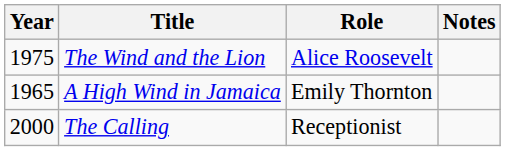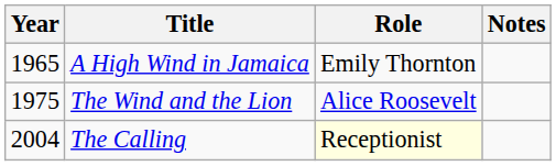rows swapped: A High Wind in Jamaica <-> The Wind and the Lion
The Calling | Year: 2000 -> 2004
The Calling | Role: no background -> lightyellow background
